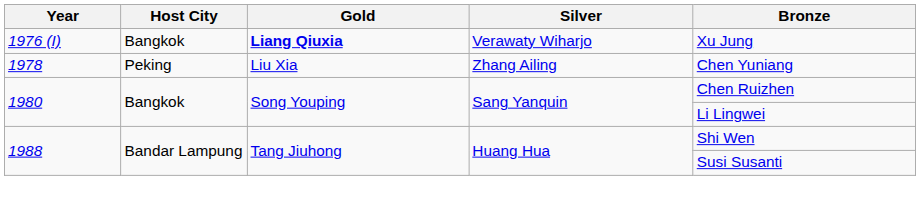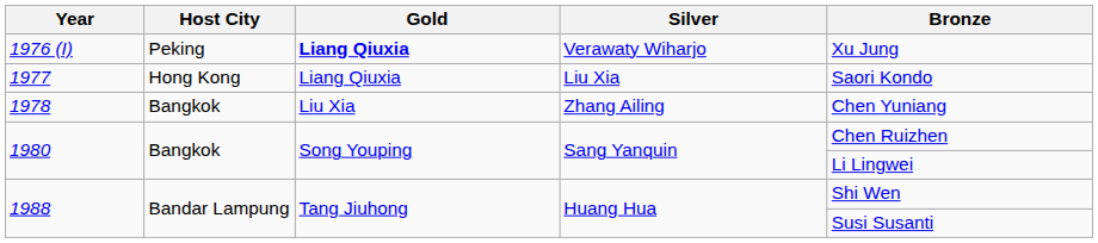1976 (I) | Host City: Bangkok -> Peking
+ row: 1977 | Hong Kong | Liang Qiuxia | Liu Xia | Saori Kondo
1978 | Host City: Peking -> Bangkok
